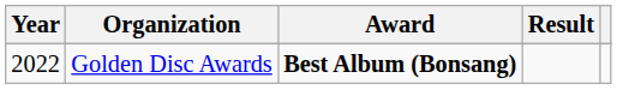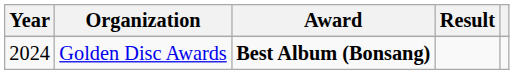Golden Disc Awards | Year: 2022 -> 2024
